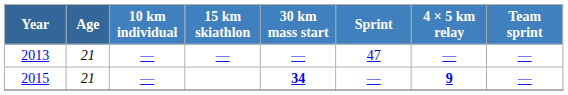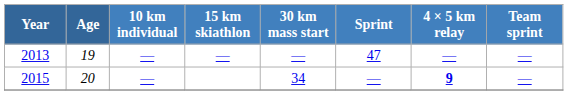2013 | Age: 21 -> 19
2015 | Age: 21 -> 20
2015 | 30 km mass start: bold -> normal
